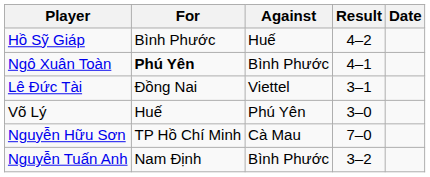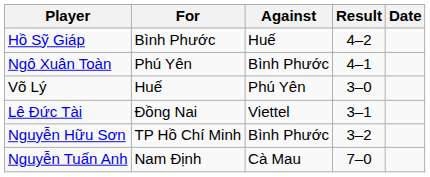Ngô Xuân Toàn | For: bold -> normal
rows swapped: Võ Lý <-> Lê Đức Tài
Nguyễn Hữu Sơn | Against: Cà Mau -> Bình Phước
Nguyễn Hữu Sơn | Result: 7–0 -> 3–2
Nguyễn Tuấn Anh | Against: Bình Phước -> Cà Mau
Nguyễn Tuấn Anh | Result: 3–2 -> 7–0
